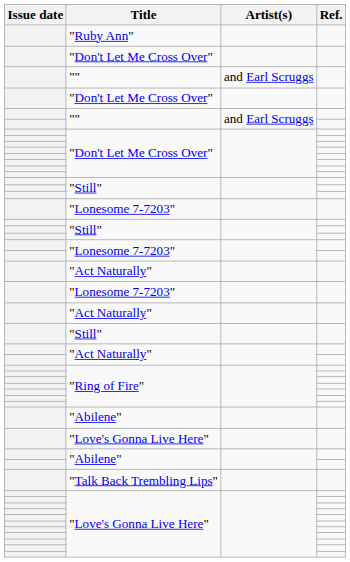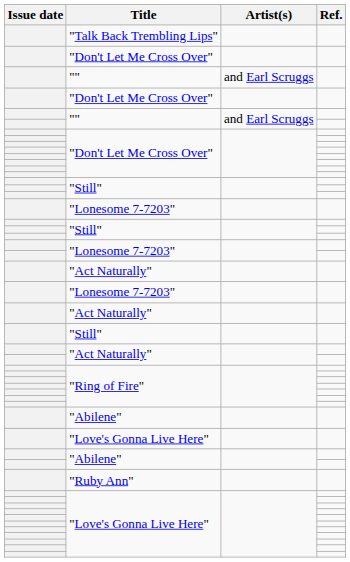rows swapped: "Ruby Ann" <-> "Talk Back Trembling Lips"
